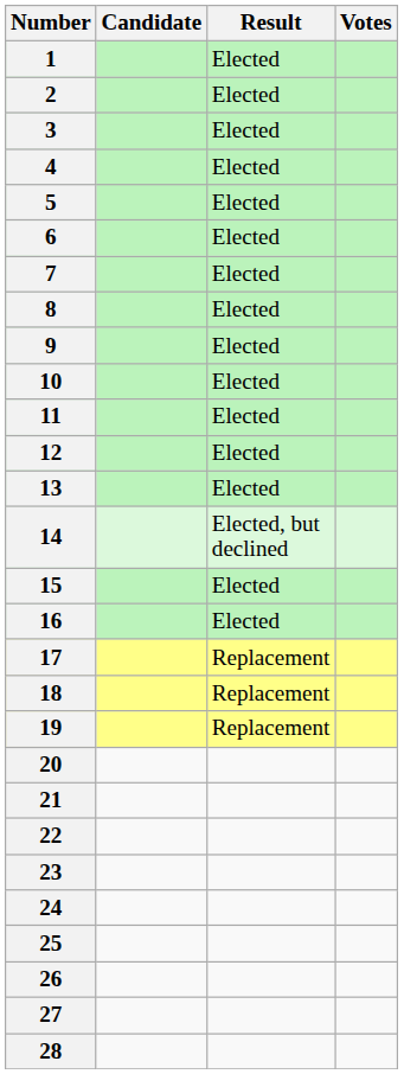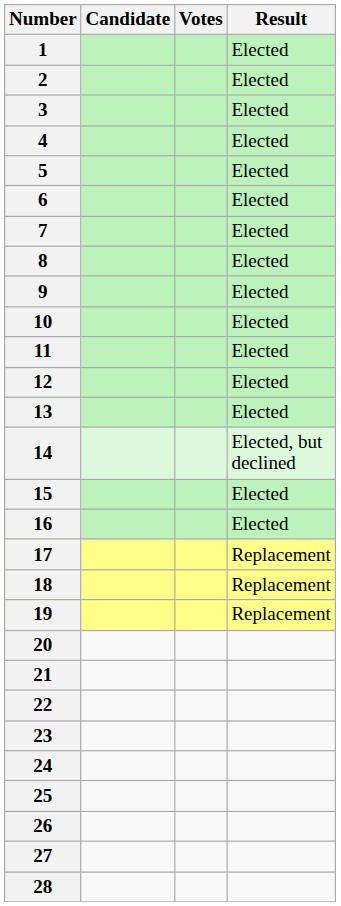columns swapped: Votes <-> Result
